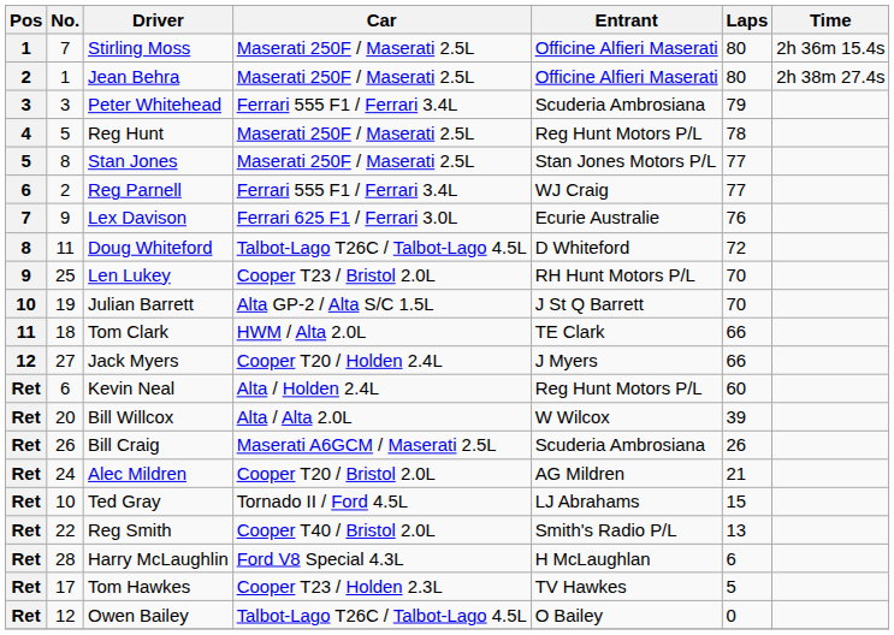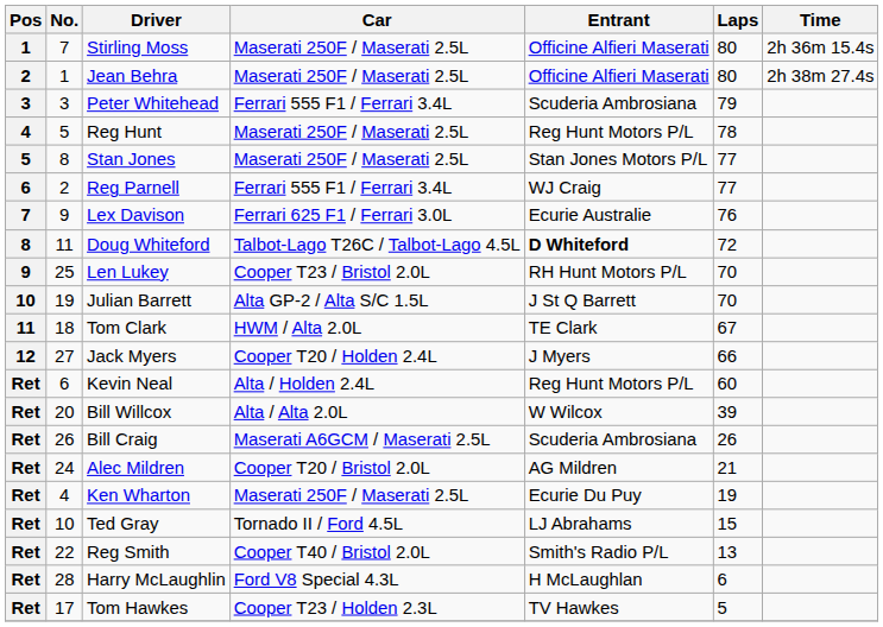Doug Whiteford | Entrant: normal -> bold
Tom Clark | Laps: 66 -> 67
+ row: Ret | 4 | Ken Wharton | Maserati 250F / Maserati 2.5L | Ecurie Du Puy | 19
- row: Ret | 12 | Owen Bailey | Talbot-Lago T26C / Talbot-Lago 4.5L | O Bailey | 0
